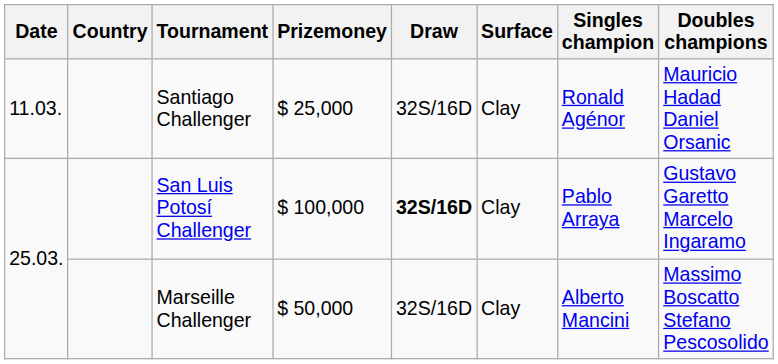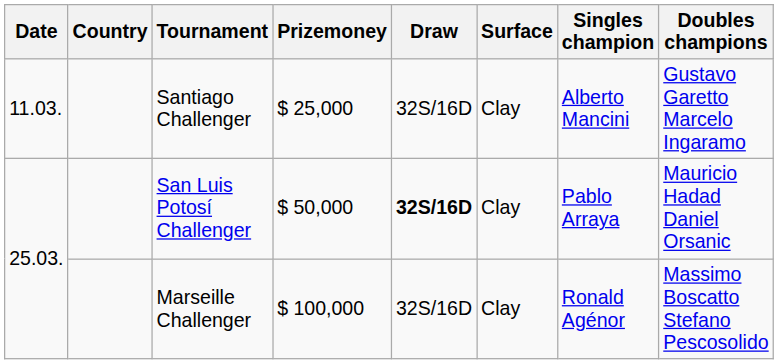Santiago Challenger | Singles champion: Ronald Agénor -> Alberto Mancini
Santiago Challenger | Doubles champions: Mauricio Hadad Daniel Orsanic -> Gustavo Garetto Marcelo Ingaramo
San Luis Potosí Challenger | Prizemoney: $ 100,000 -> $ 50,000
San Luis Potosí Challenger | Doubles champions: Gustavo Garetto Marcelo Ingaramo -> Mauricio Hadad Daniel Orsanic
Marseille Challenger | Prizemoney: $ 50,000 -> $ 100,000
Marseille Challenger | Singles champion: Alberto Mancini -> Ronald Agénor
